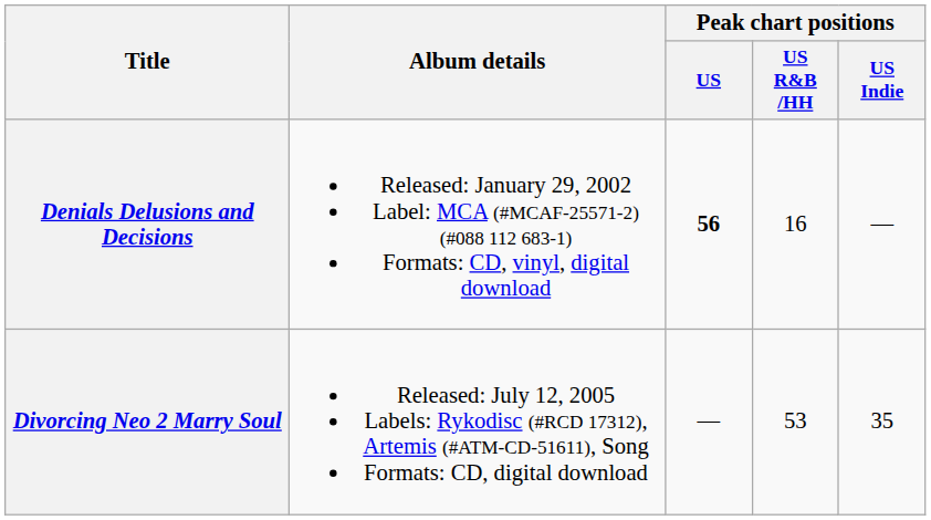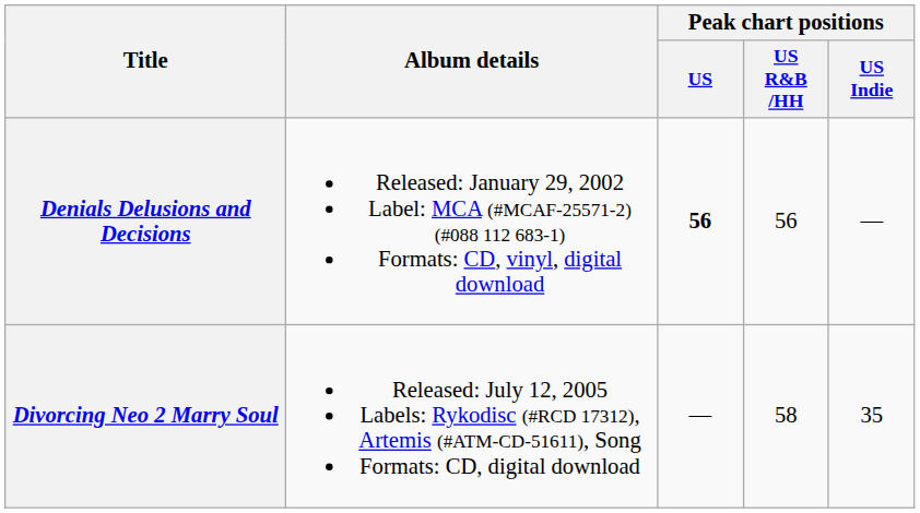Denials Delusions and Decisions | Peak chart positions / US R&B /HH: 16 -> 56
Divorcing Neo 2 Marry Soul | Peak chart positions / US R&B /HH: 53 -> 58
